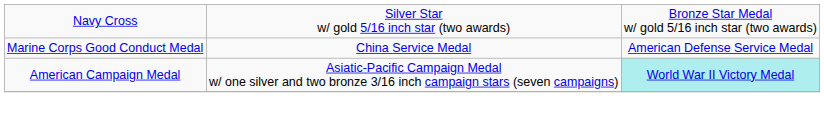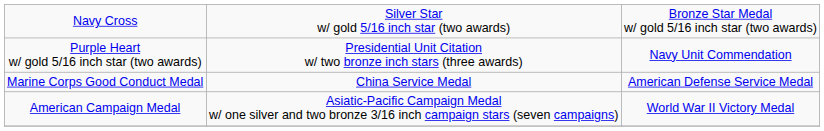+ row: Purple Heart w/ gold 5/16 inch star (two awards) | Presidential Unit Citation w/ two bronze inch stars (three awards) | Navy Unit Commendation
American Campaign Medal | column 3: paleturquoise background -> no background
